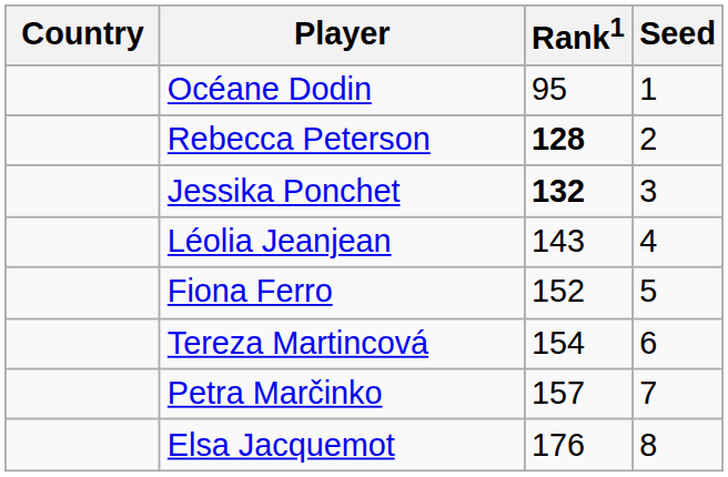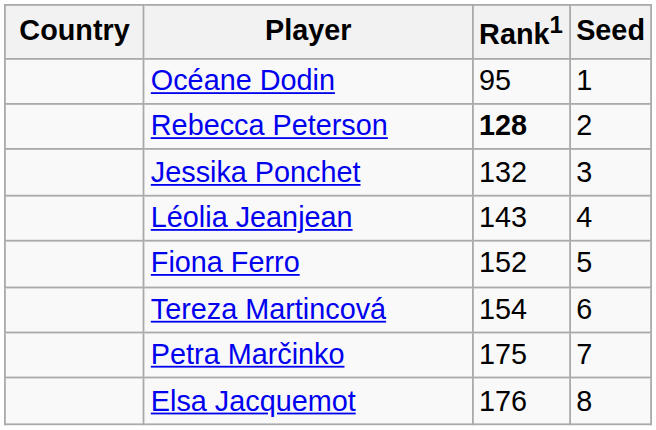Jessika Ponchet | Rank1: bold -> normal
Petra Marčinko | Rank1: 157 -> 175
